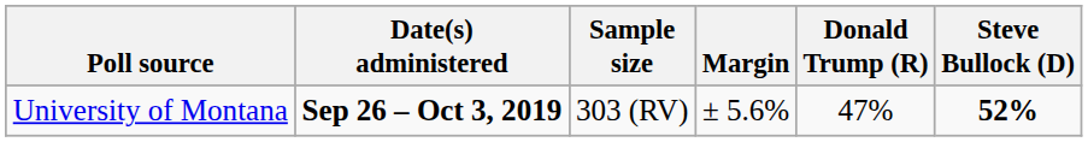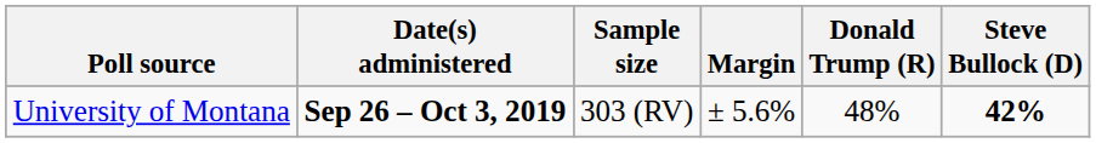University of Montana | Donald Trump (R): 47% -> 48%
University of Montana | Steve Bullock (D): 52% -> 42%
